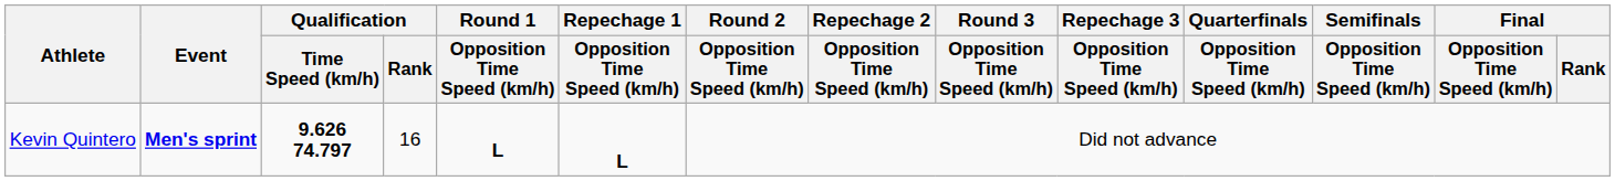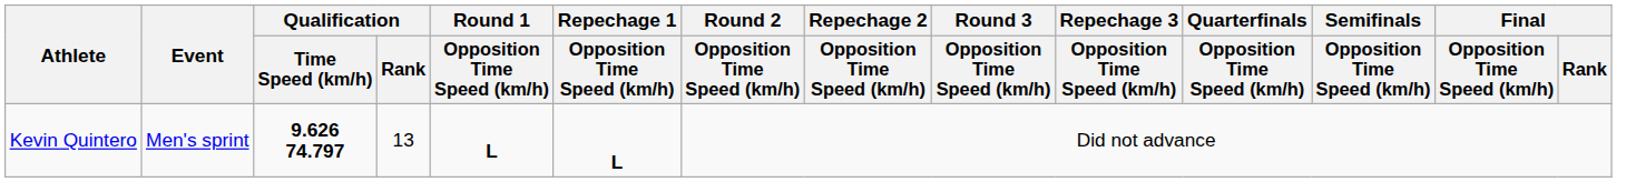Kevin Quintero | Event: bold -> normal
Kevin Quintero | Qualification / Rank: 16 -> 13
